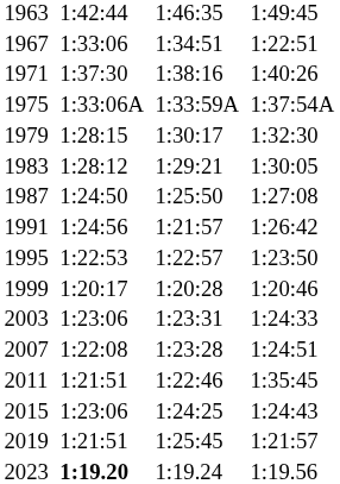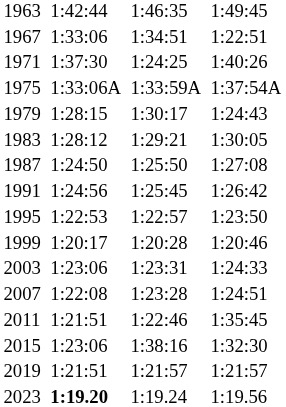1971 | column 5: 1:38:16 -> 1:24:25
1979 | column 7: 1:32:30 -> 1:24:43
1991 | column 5: 1:21:57 -> 1:25:45
2015 | column 5: 1:24:25 -> 1:38:16
2015 | column 7: 1:24:43 -> 1:32:30
2019 | column 5: 1:25:45 -> 1:21:57
